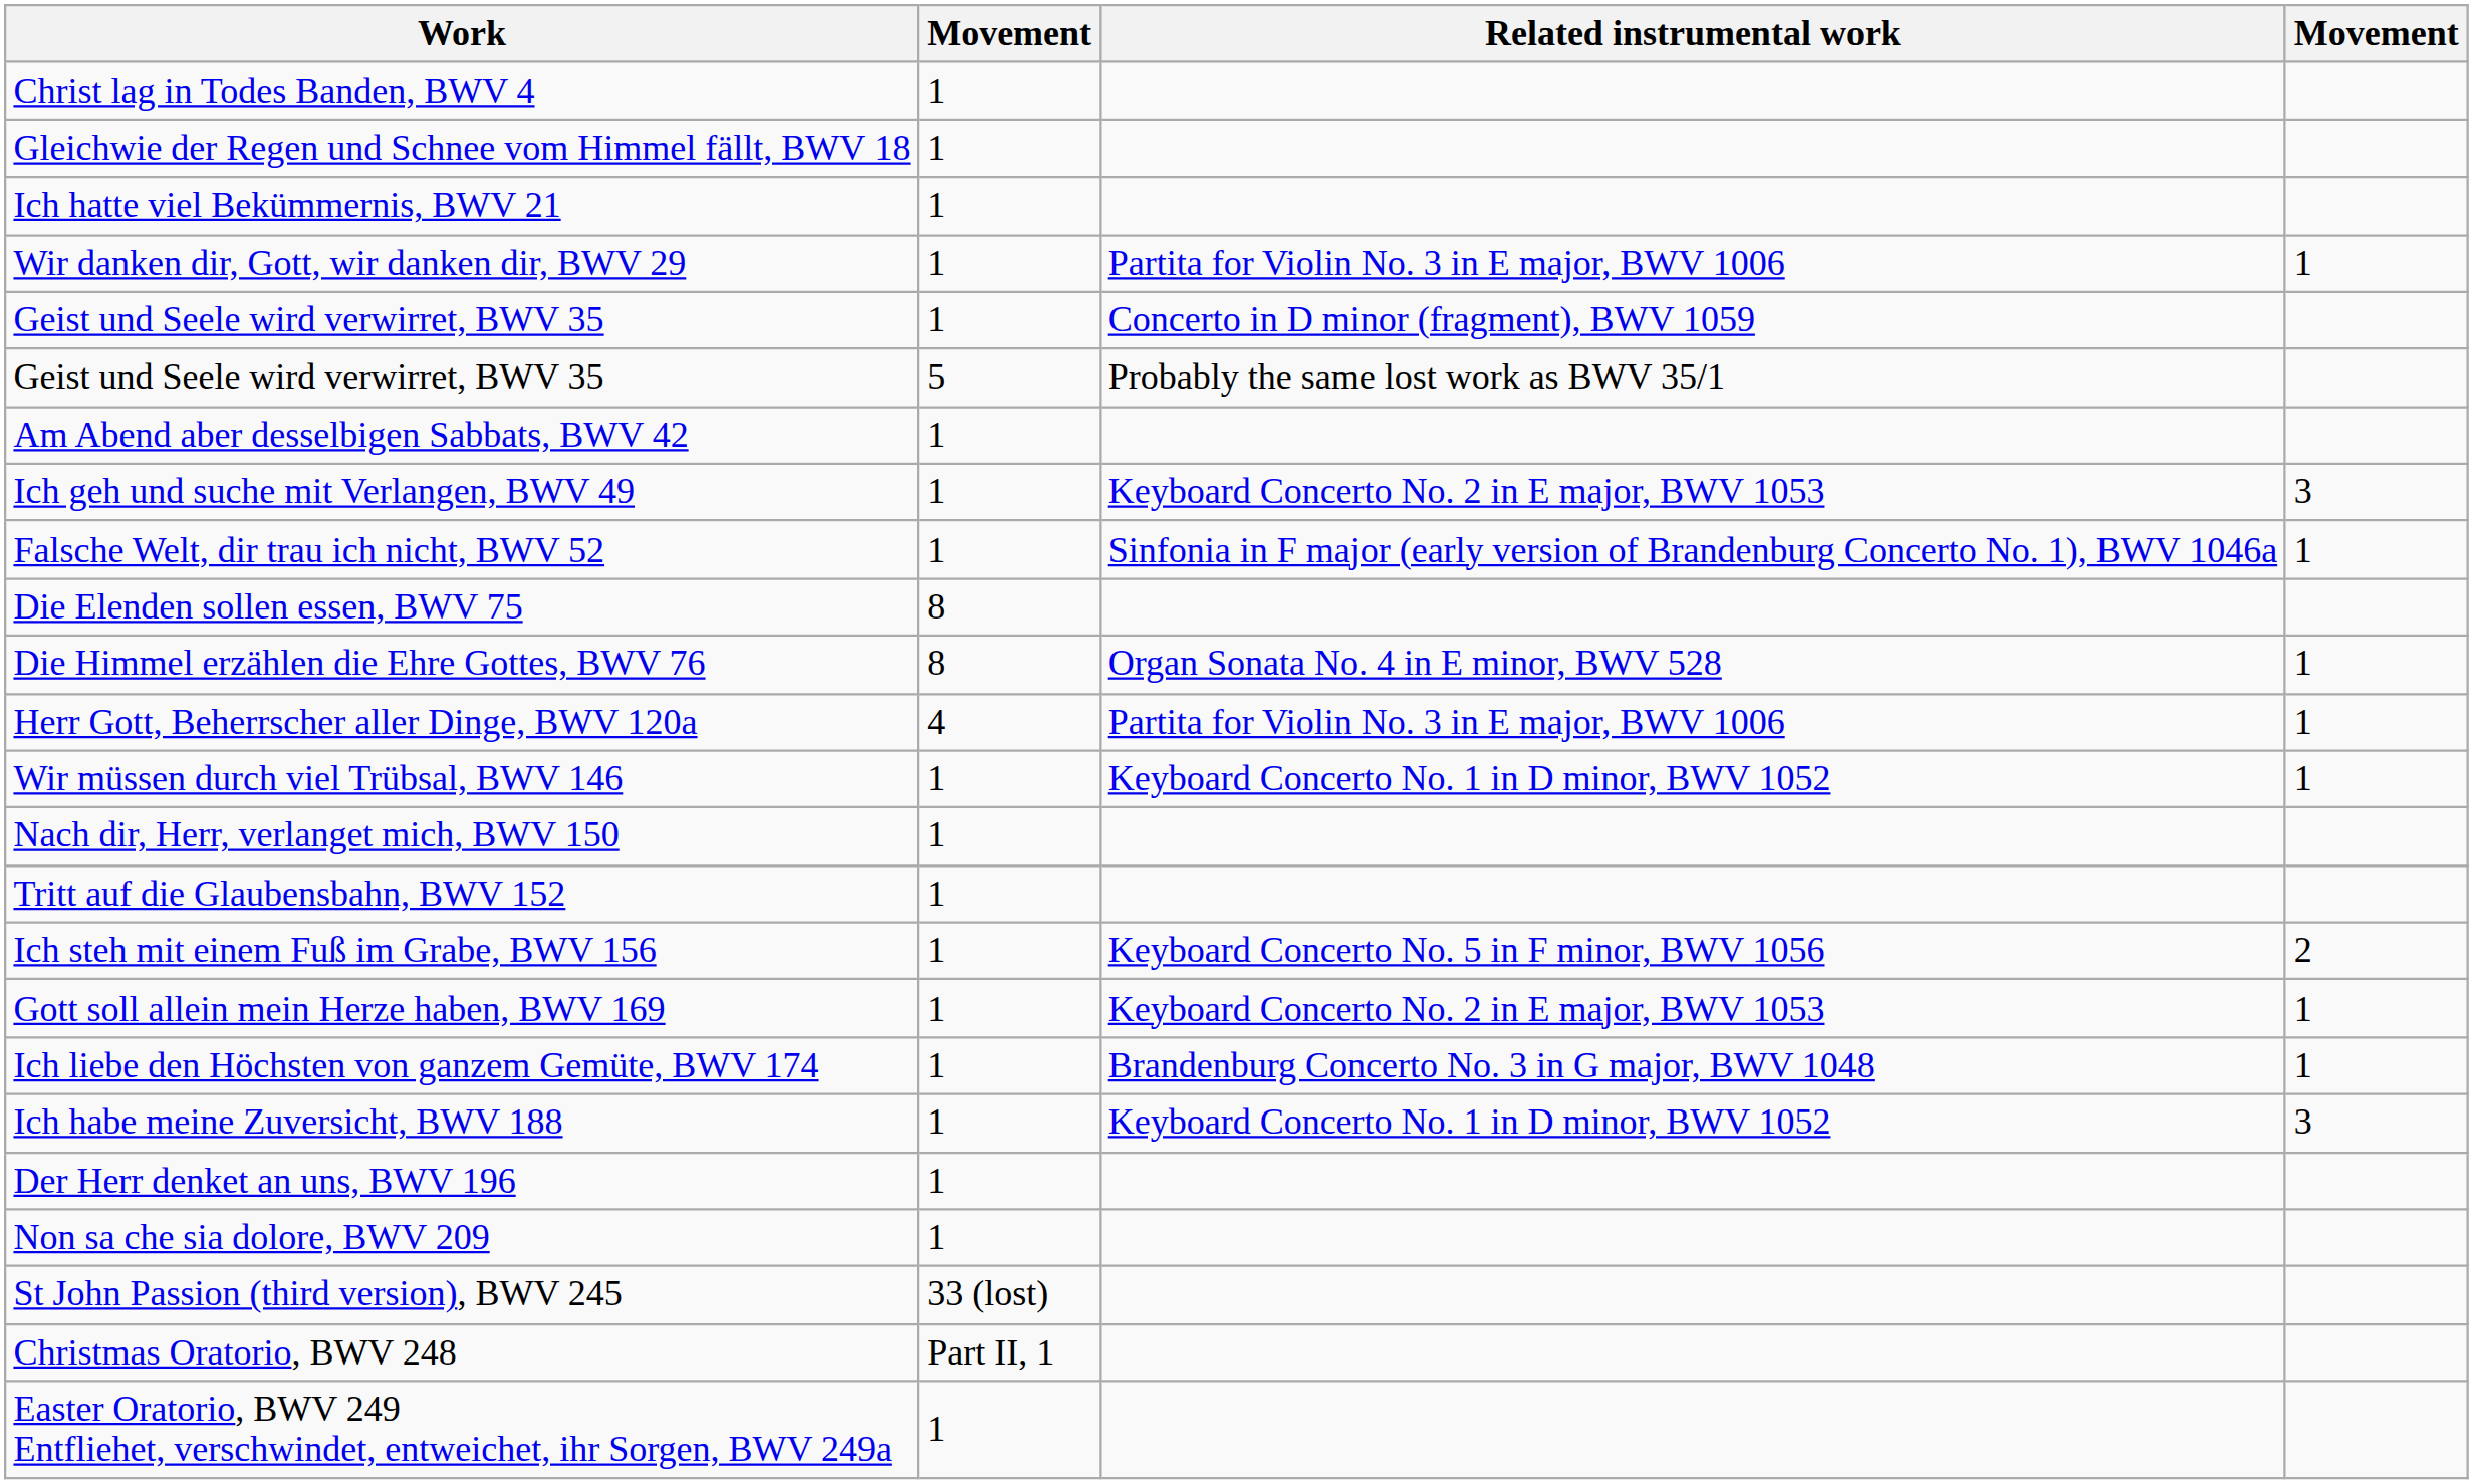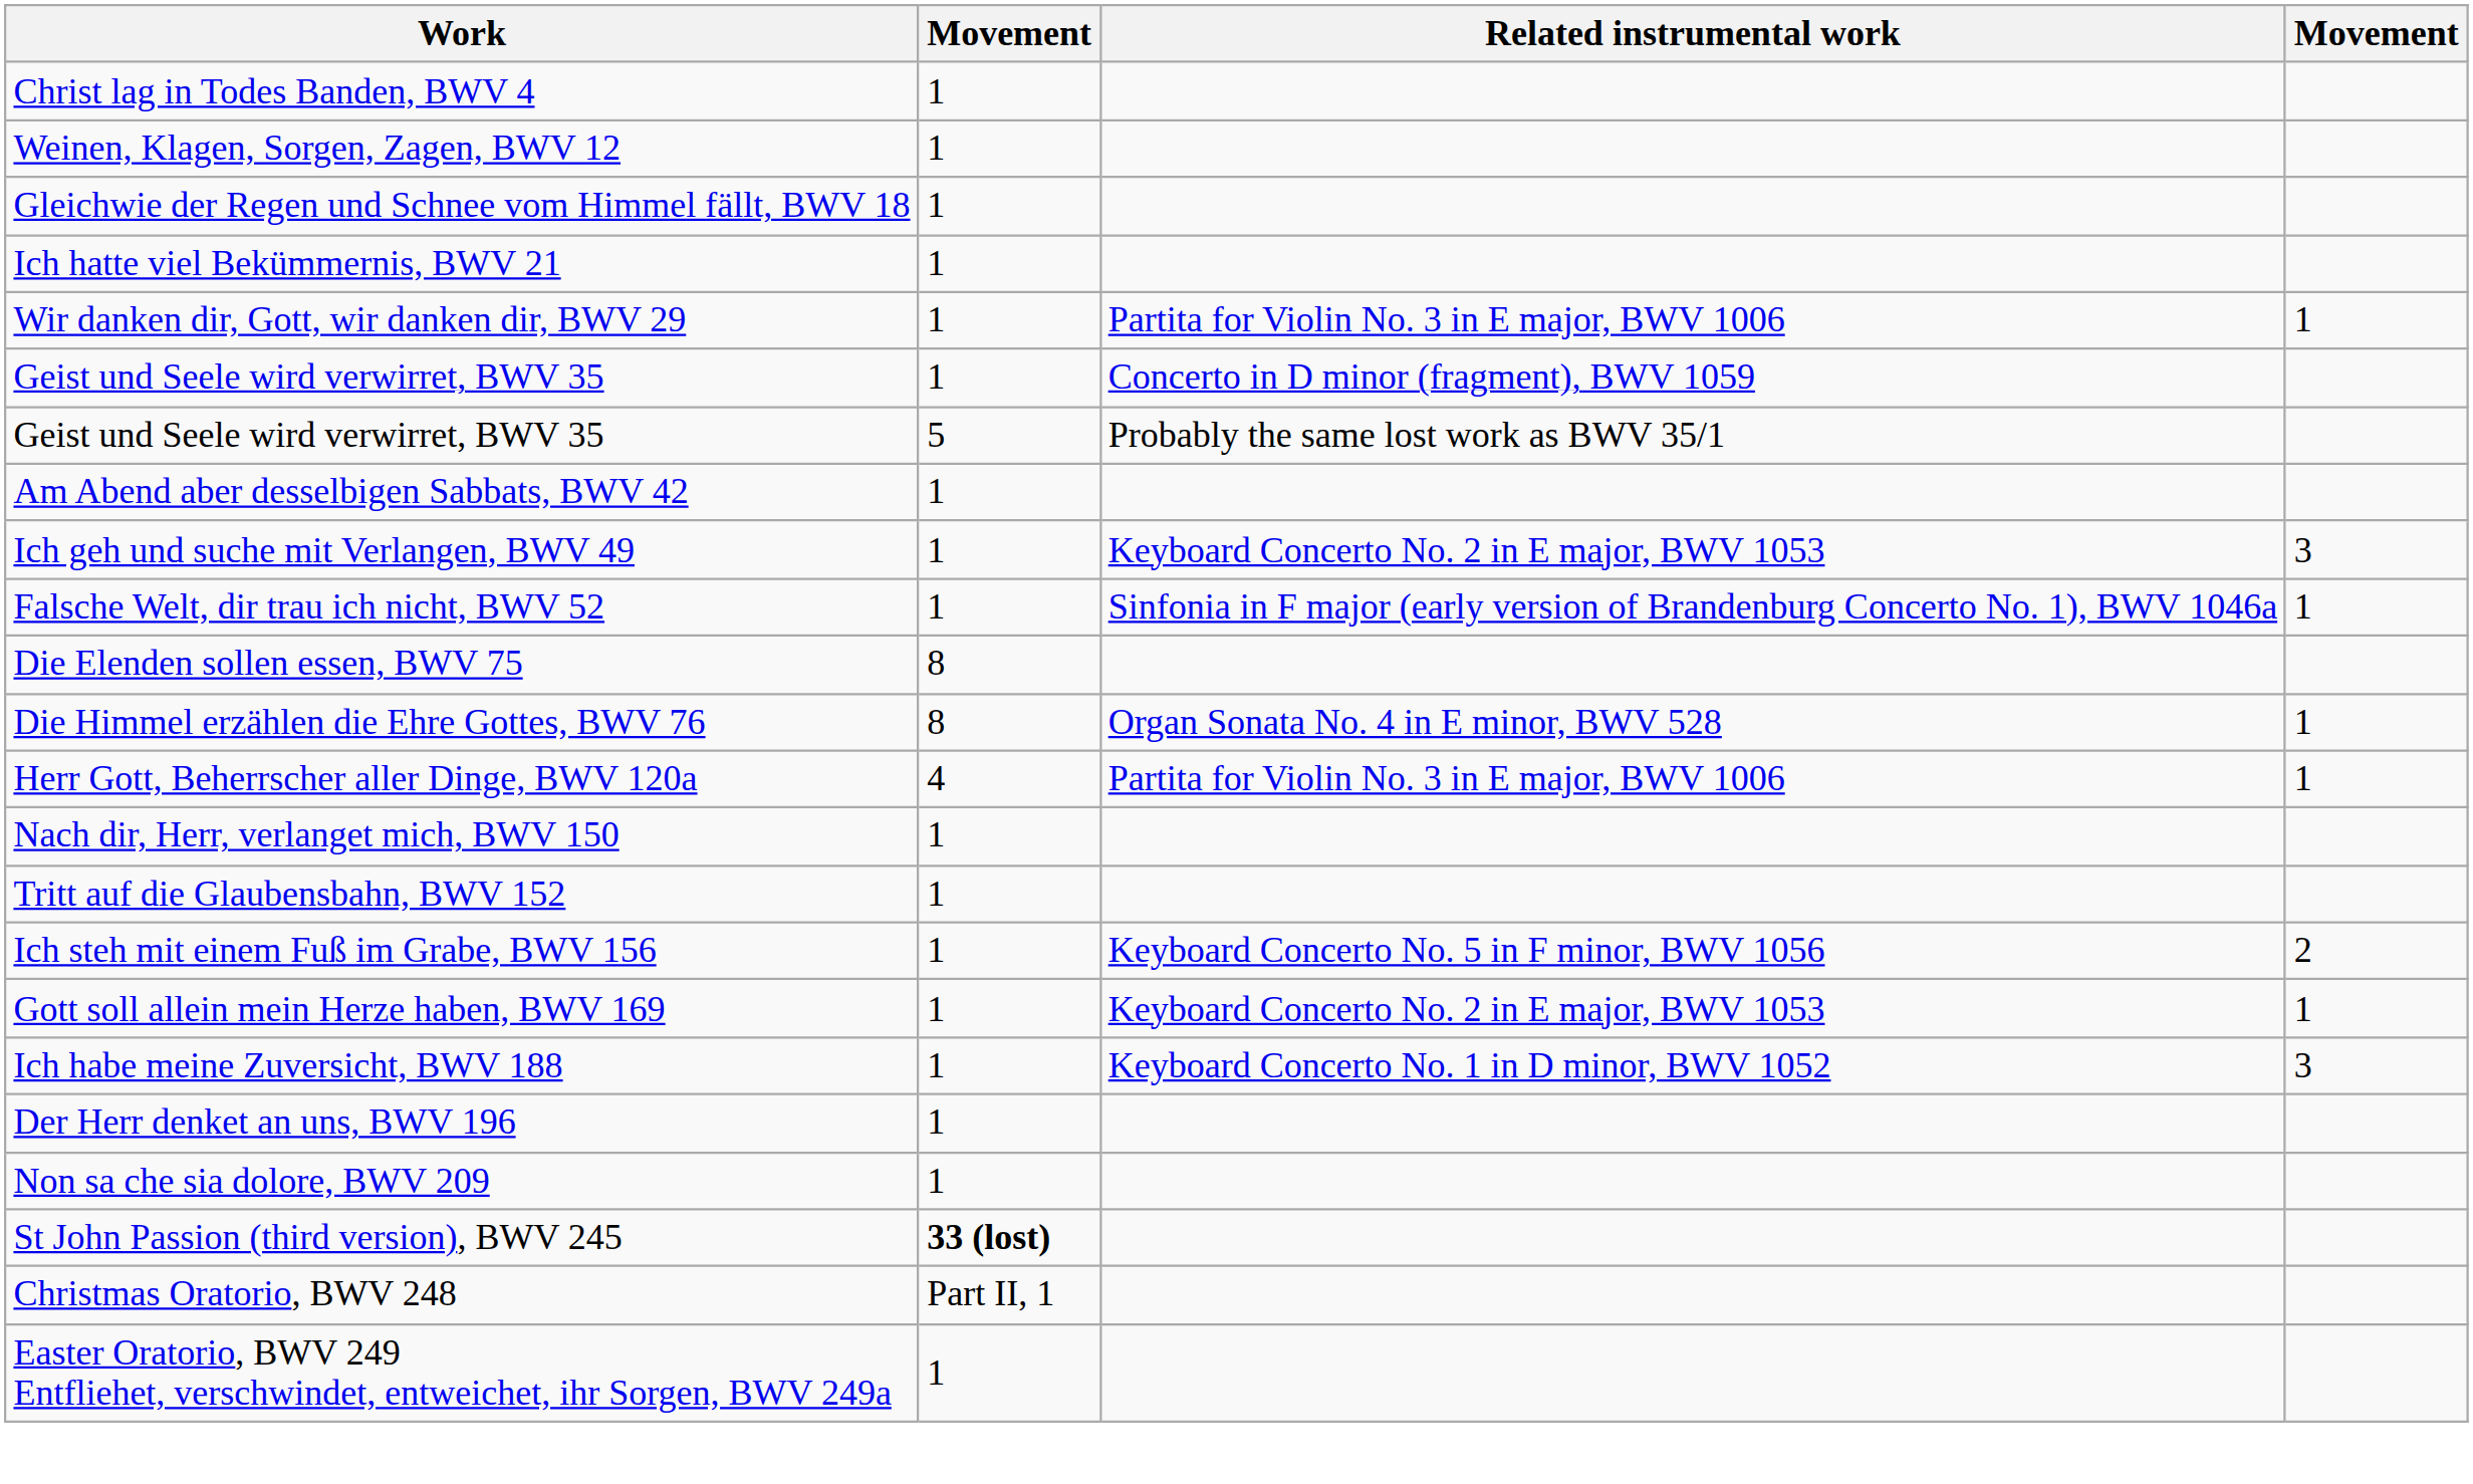+ row: Weinen, Klagen, Sorgen, Zagen, BWV 12 | 1
- row: Wir müssen durch viel Trübsal, BWV 146 | 1 | Keyboard Concerto No. 1 in D minor, BWV 1052 | 1
- row: Ich liebe den Höchsten von ganzem Gemüte, BWV 174 | 1 | Brandenburg Concerto No. 3 in G major, BWV 1048 | 1
St John Passion (third version), BWV 245 | column 2: normal -> bold
